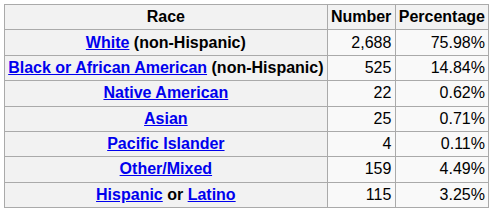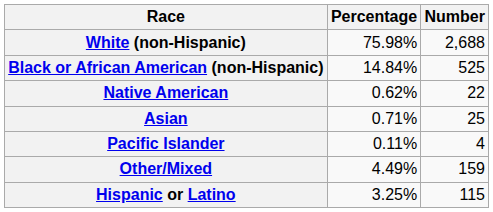columns swapped: Number <-> Percentage
